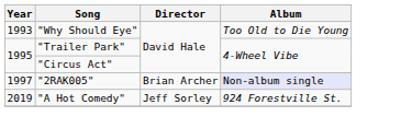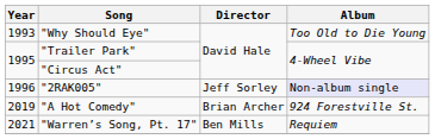"2RAK005" | Year: 1997 -> 1996
"2RAK005" | Director: Brian Archer -> Jeff Sorley
"A Hot Comedy" | Director: Jeff Sorley -> Brian Archer
+ row: 2021 | "Warren’s Song, Pt. 17" | Ben Mills | Requiem
